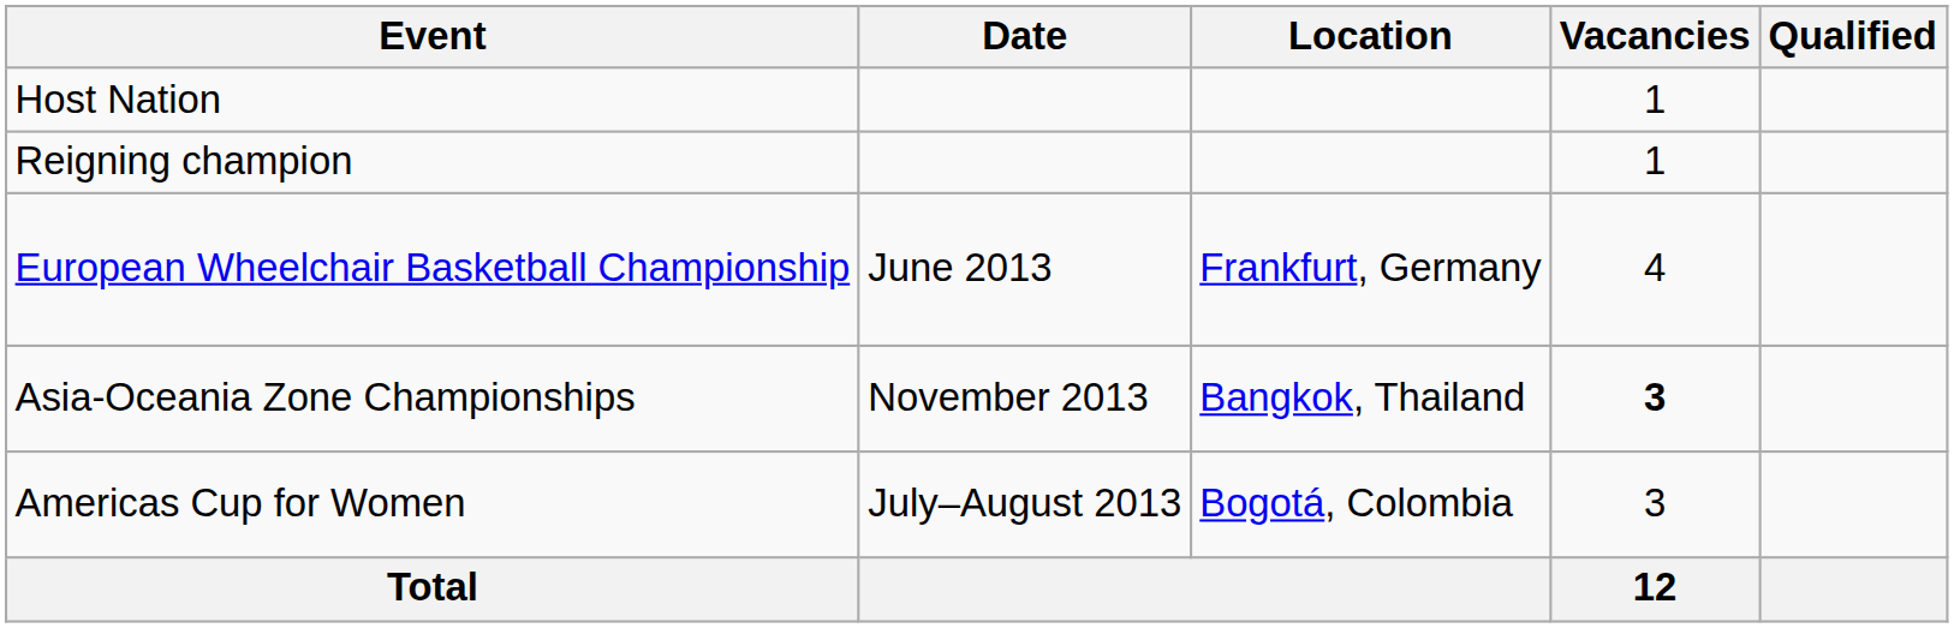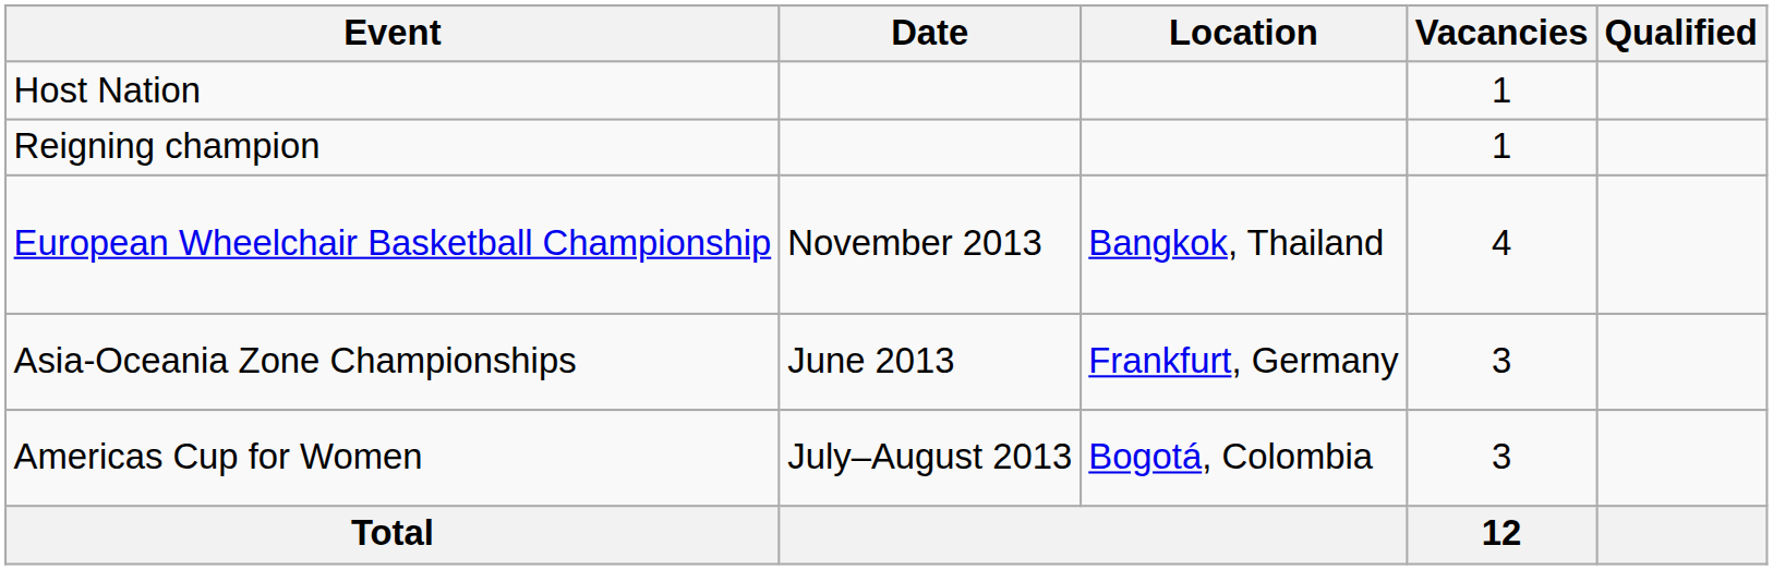European Wheelchair Basketball Championship | Date: June 2013 -> November 2013
European Wheelchair Basketball Championship | Location: Frankfurt, Germany -> Bangkok, Thailand
Asia-Oceania Zone Championships | Date: November 2013 -> June 2013
Asia-Oceania Zone Championships | Location: Bangkok, Thailand -> Frankfurt, Germany
Asia-Oceania Zone Championships | Vacancies: bold -> normal
